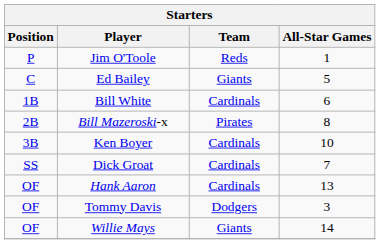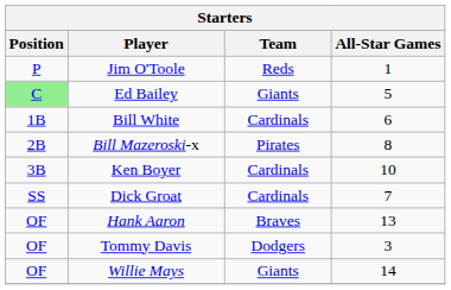Ed Bailey | Position: no background -> lightgreen background
Hank Aaron | Team: Cardinals -> Braves
